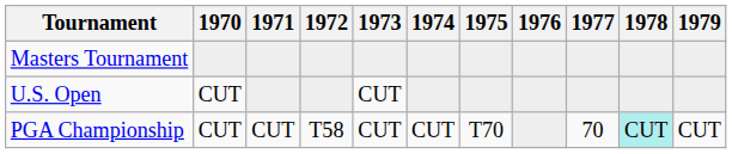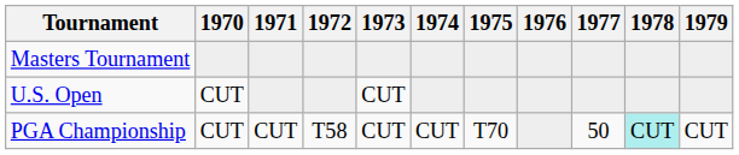PGA Championship | 1977: 70 -> 50
